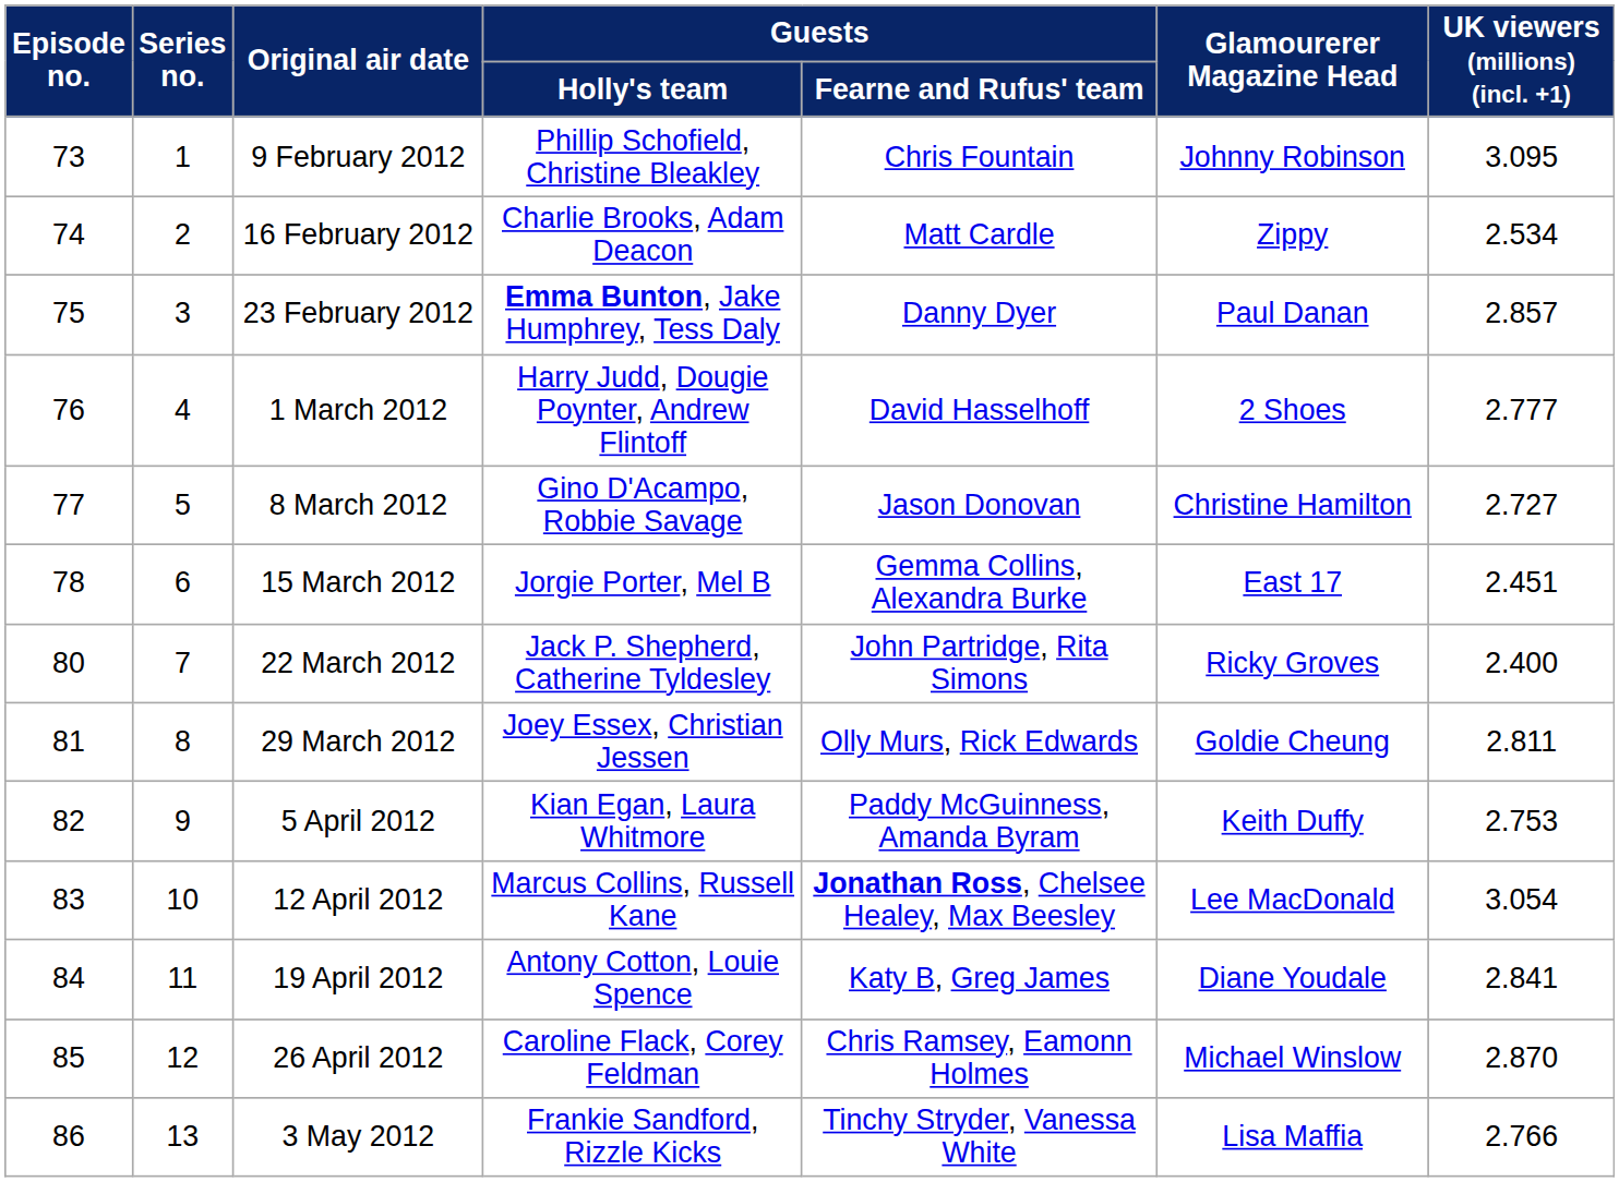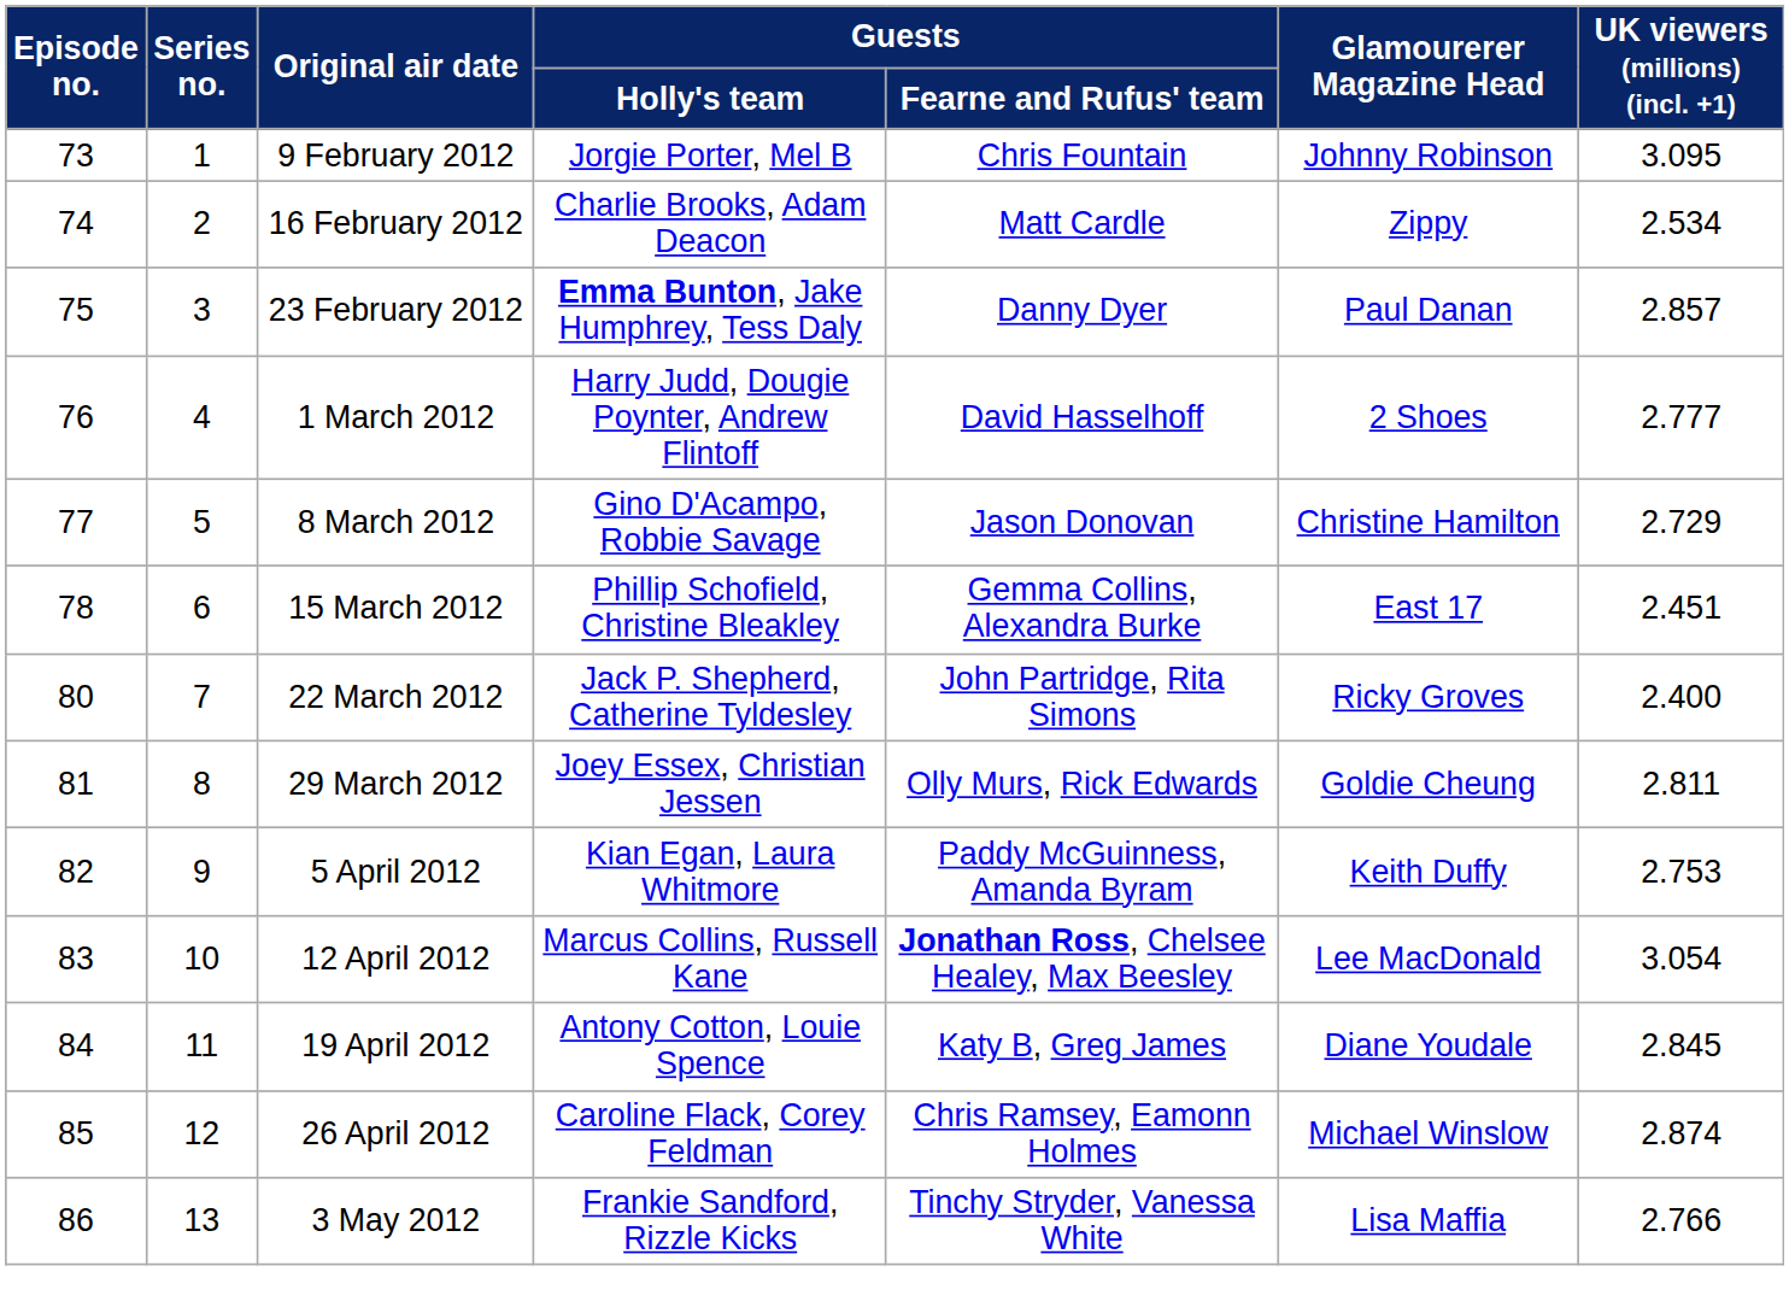9 February 2012 | Guests / Holly's team: Phillip Schofield, Christine Bleakley -> Jorgie Porter, Mel B
8 March 2012 | UK viewers (millions) (incl. +1): 2.727 -> 2.729
15 March 2012 | Guests / Holly's team: Jorgie Porter, Mel B -> Phillip Schofield, Christine Bleakley
19 April 2012 | UK viewers (millions) (incl. +1): 2.841 -> 2.845
26 April 2012 | UK viewers (millions) (incl. +1): 2.870 -> 2.874
